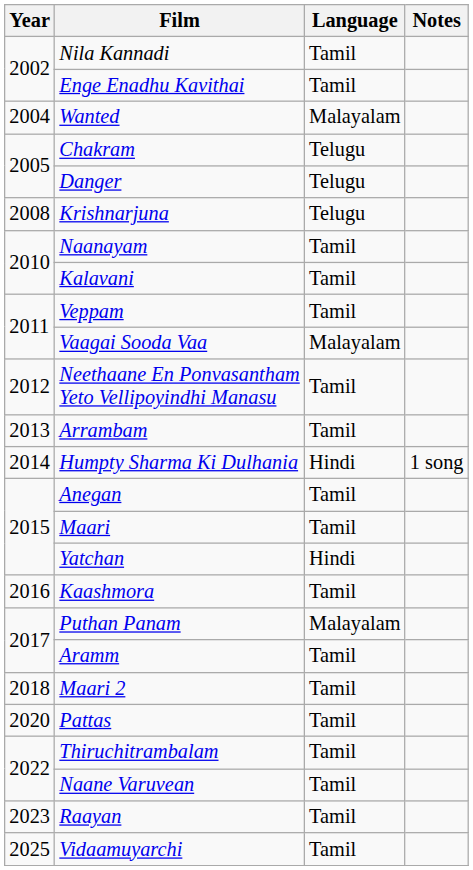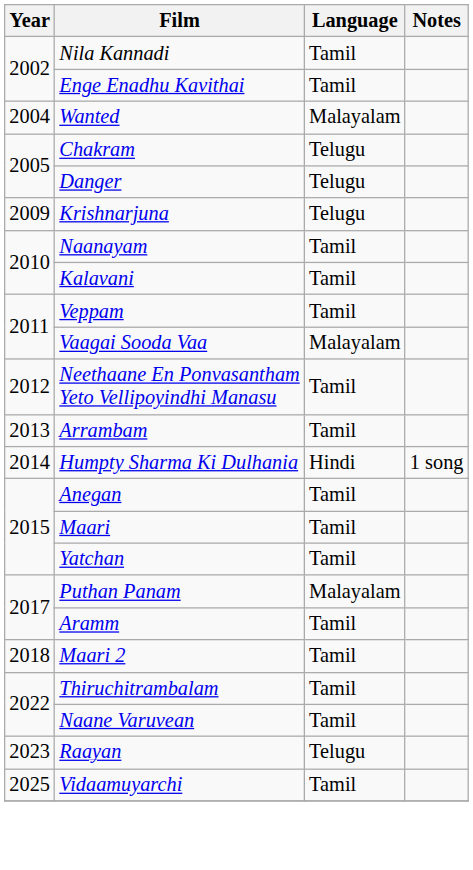Krishnarjuna | Year: 2008 -> 2009
Yatchan | Language: Hindi -> Tamil
- row: 2016 | Kaashmora | Tamil
- row: 2020 | Pattas | Tamil
Raayan | Language: Tamil -> Telugu
